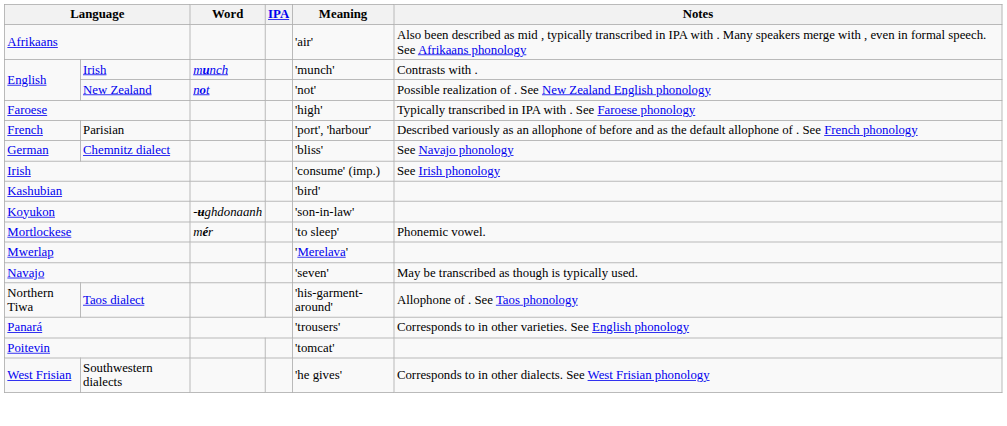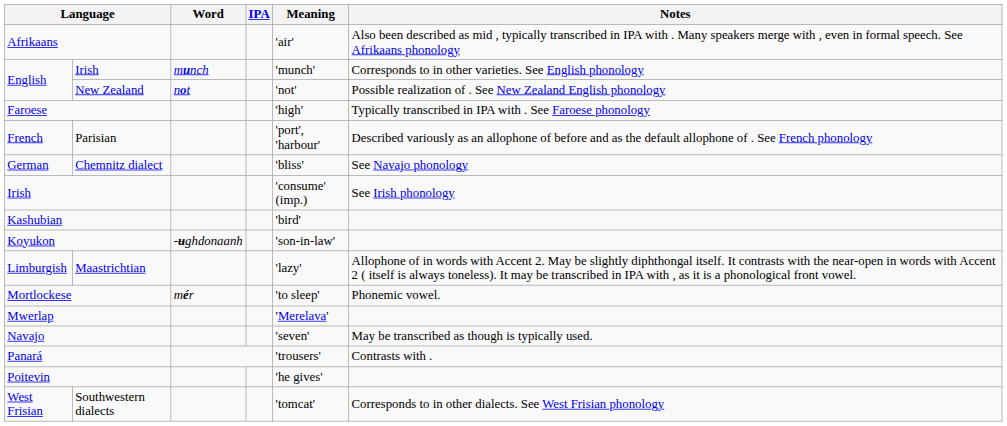English / Irish | Notes: Contrasts with . -> Corresponds to in other varieties. See English phonology
+ row: Limburgish | Maastrichtian | 'lazy' | Allophone of in words with Accent 2. May be slightly diphthongal itself. It contrasts with the near-open in words with Accent 2 ( itself is always toneless). It may be transcribed in IPA with , as it is a phonological front vowel.
- row: Northern Tiwa | Taos dialect | 'his-garment-around' | Allophone of . See Taos phonology
Panará | Notes: Corresponds to in other varieties. See English phonology -> Contrasts with .
Poitevin | Meaning: 'tomcat' -> 'he gives'
West Frisian | Meaning: 'he gives' -> 'tomcat'
